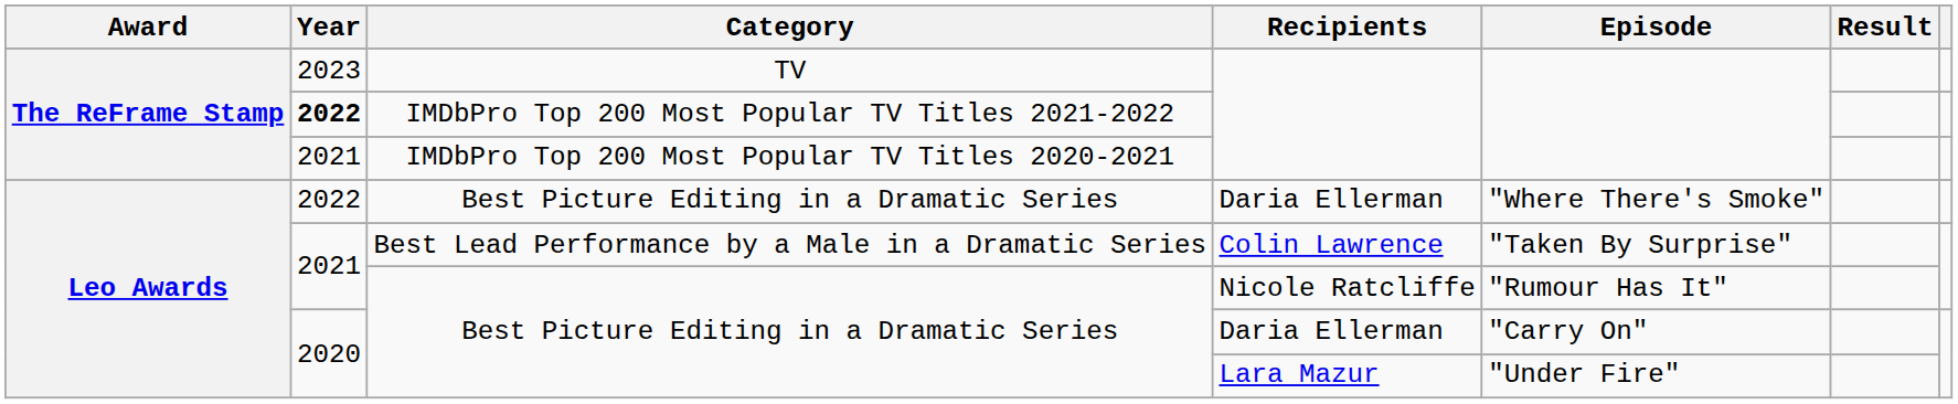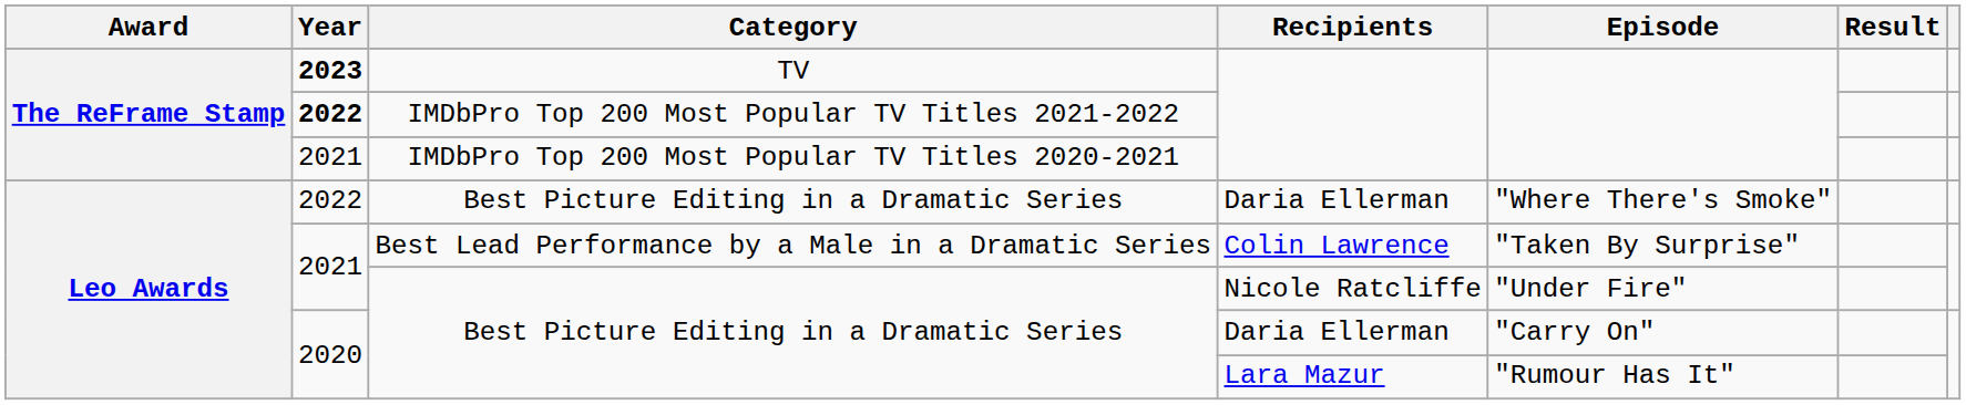TV | Year: normal -> bold
Best Picture Editing in a Dramatic Series / Nicole Ratcliffe | Episode: "Rumour Has It" -> "Under Fire"
Best Picture Editing in a Dramatic Series / Lara Mazur | Episode: "Under Fire" -> "Rumour Has It"
